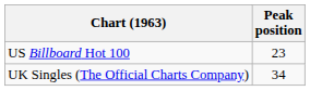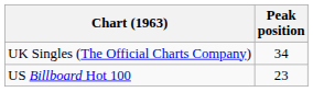rows swapped: UK Singles (The Official Charts Company) <-> US Billboard Hot 100
